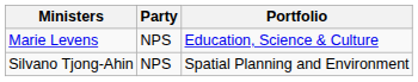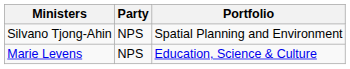rows swapped: Marie Levens <-> Silvano Tjong-Ahin
